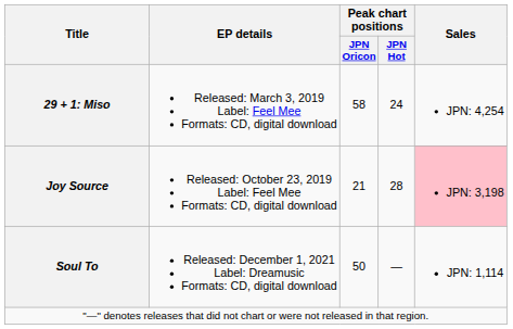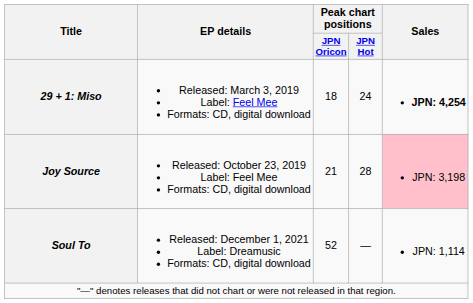29 + 1: Miso | Peak chart positions / JPN Oricon: 58 -> 18
29 + 1: Miso | Sales: normal -> bold
Soul To | Peak chart positions / JPN Oricon: 50 -> 52
